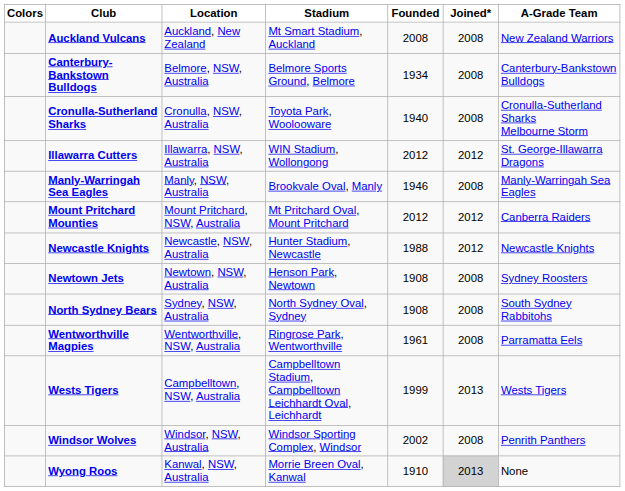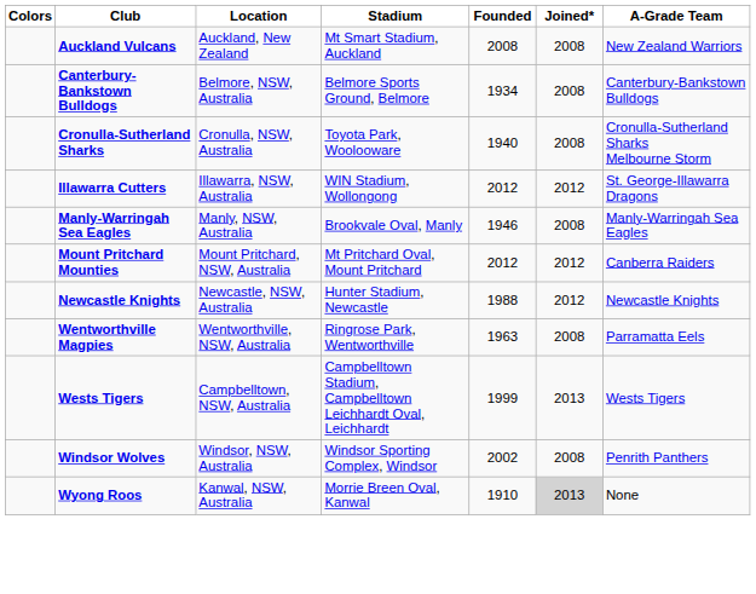- row: Newtown Jets | Newtown, NSW, Australia | Henson Park, Newtown | 1908 | 2008 | Sydney Roosters
- row: North Sydney Bears | Sydney, NSW, Australia | North Sydney Oval, Sydney | 1908 | 2008 | South Sydney Rabbitohs
Wentworthville Magpies | Founded: 1961 -> 1963
